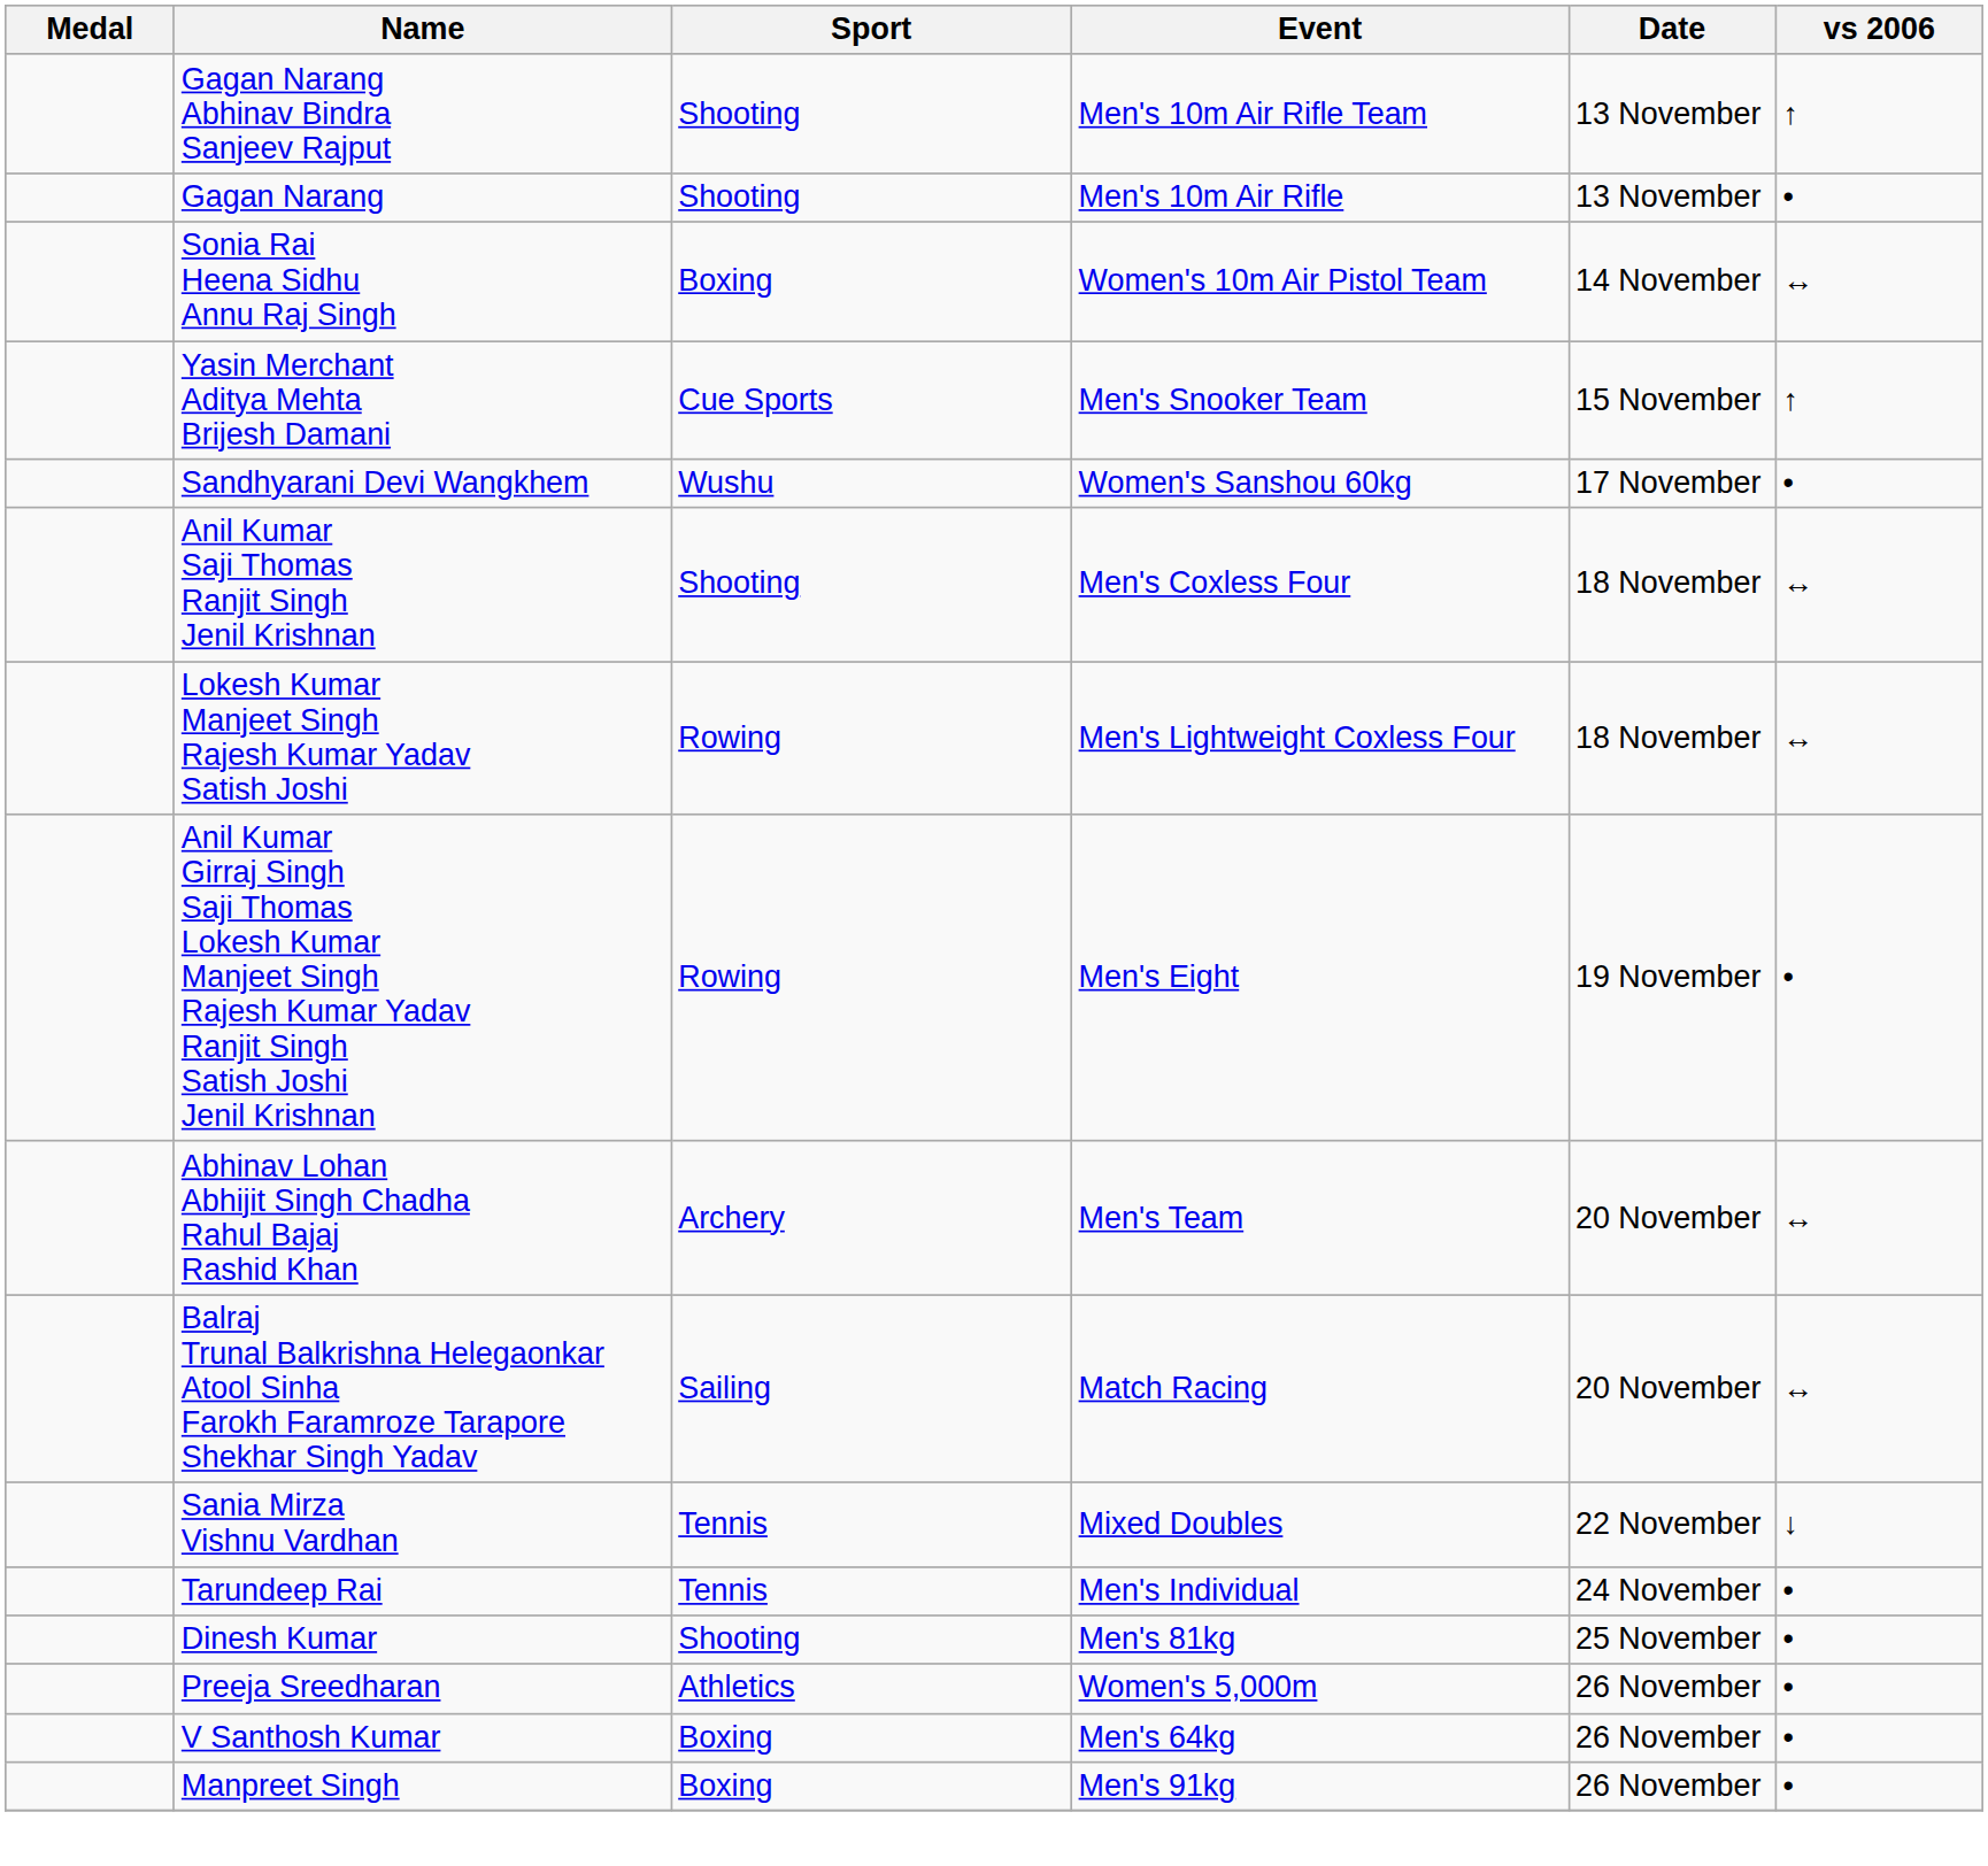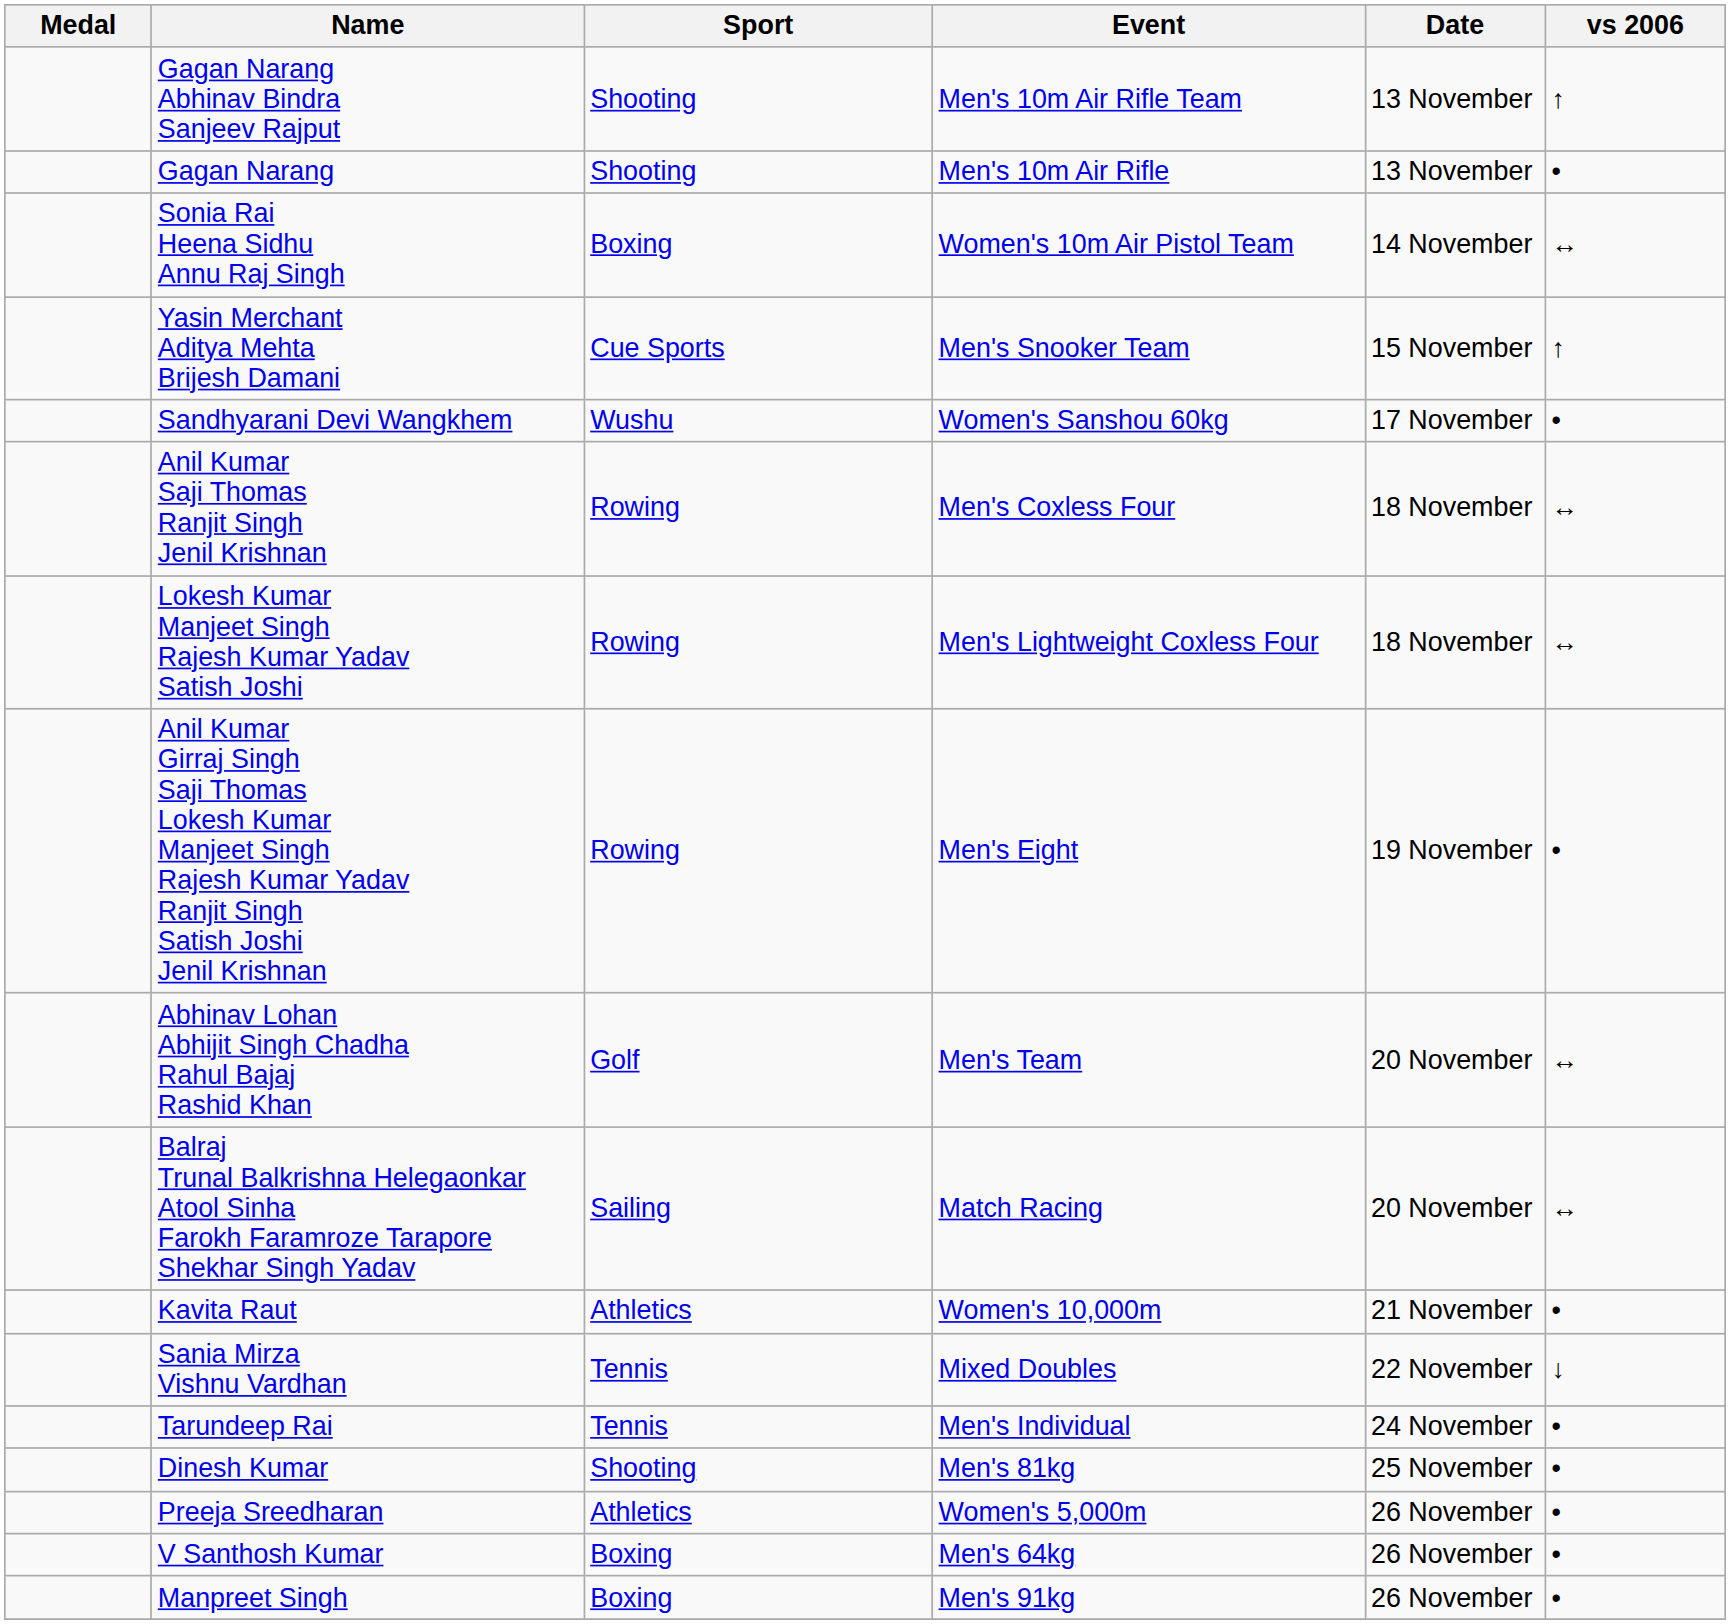Anil Kumar Saji Thomas Ranjit Singh Jenil Krishnan | Sport: Shooting -> Rowing
Abhinav Lohan Abhijit Singh Chadha Rahul Bajaj Rashid Khan | Sport: Archery -> Golf
+ row: Kavita Raut | Athletics | Women's 10,000m | 21 November | •
